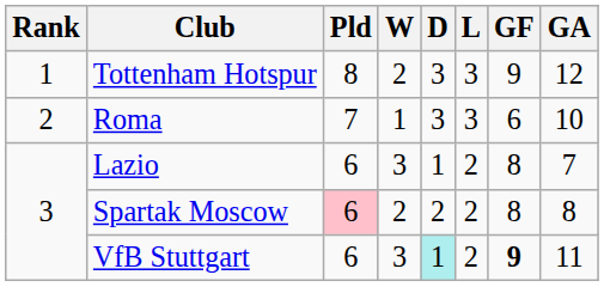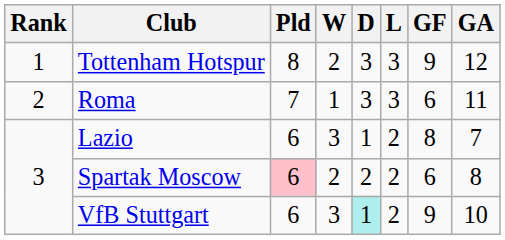Roma | GA: 10 -> 11
Spartak Moscow | GF: 8 -> 6
VfB Stuttgart | GF: bold -> normal
VfB Stuttgart | GA: 11 -> 10
